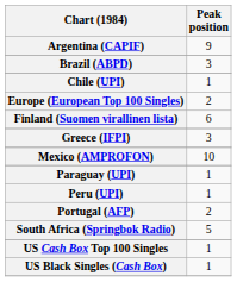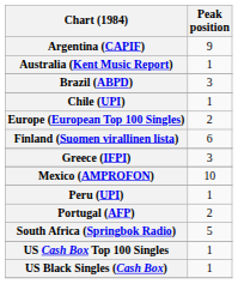+ row: Australia (Kent Music Report) | 1
- row: Paraguay (UPI) | 1
